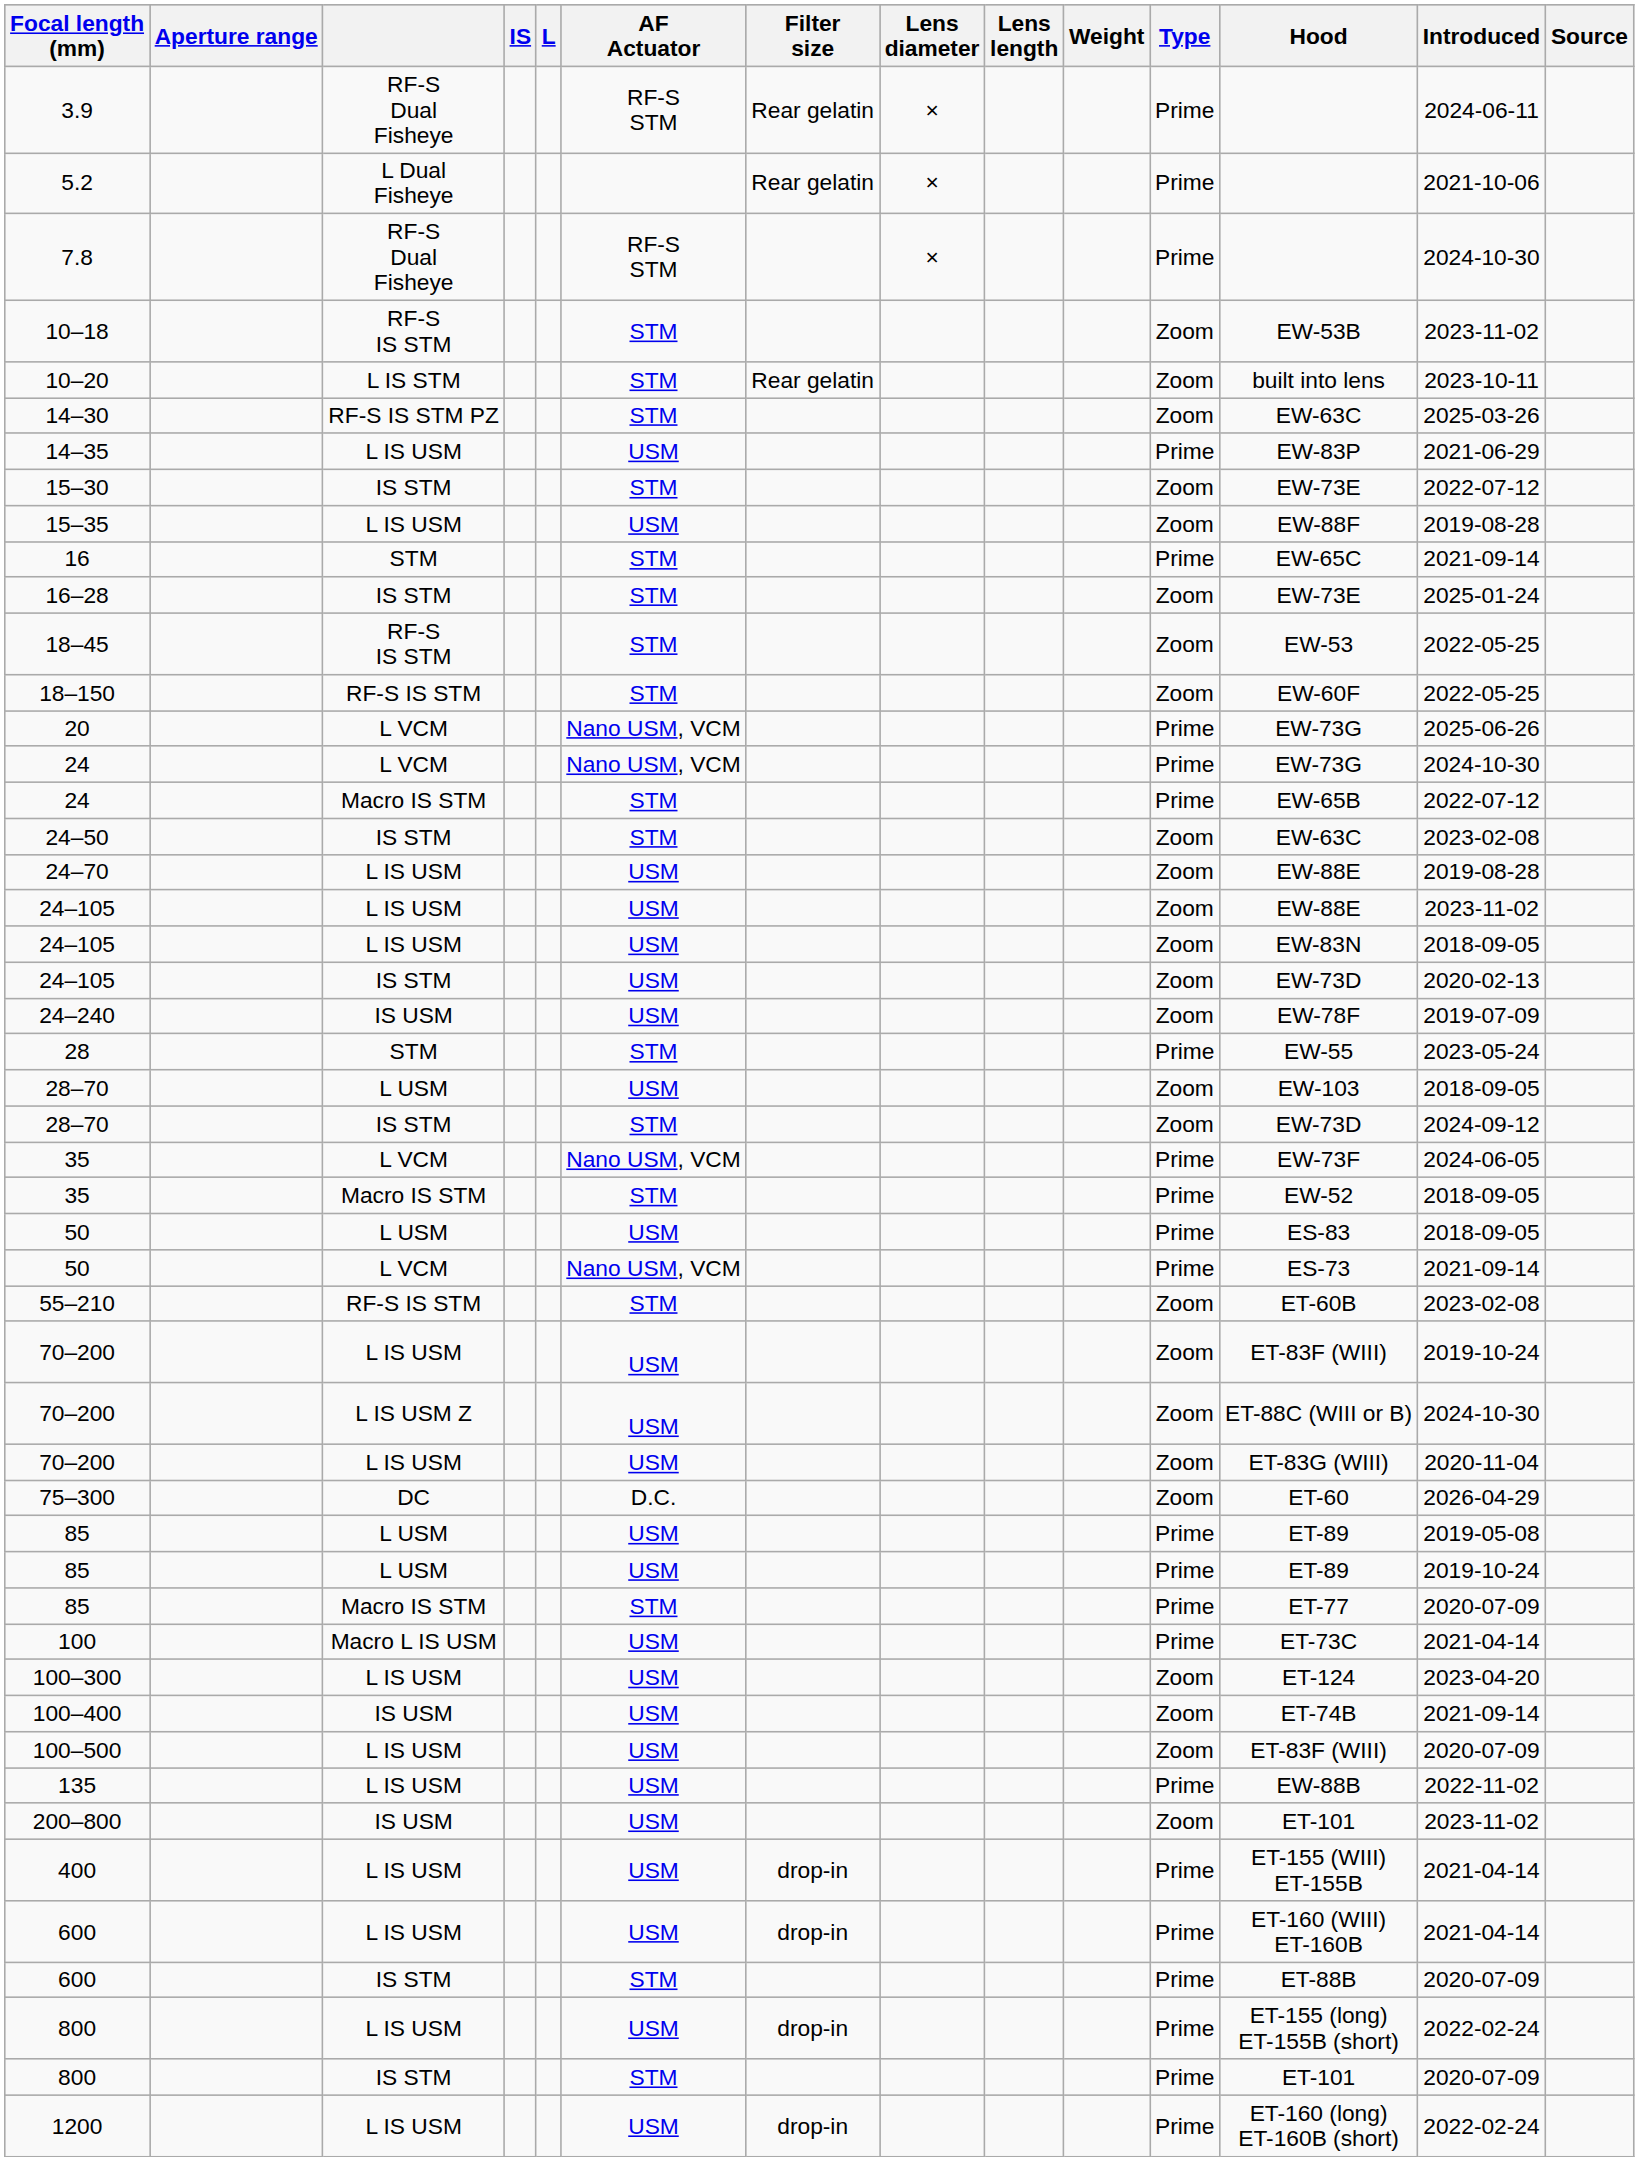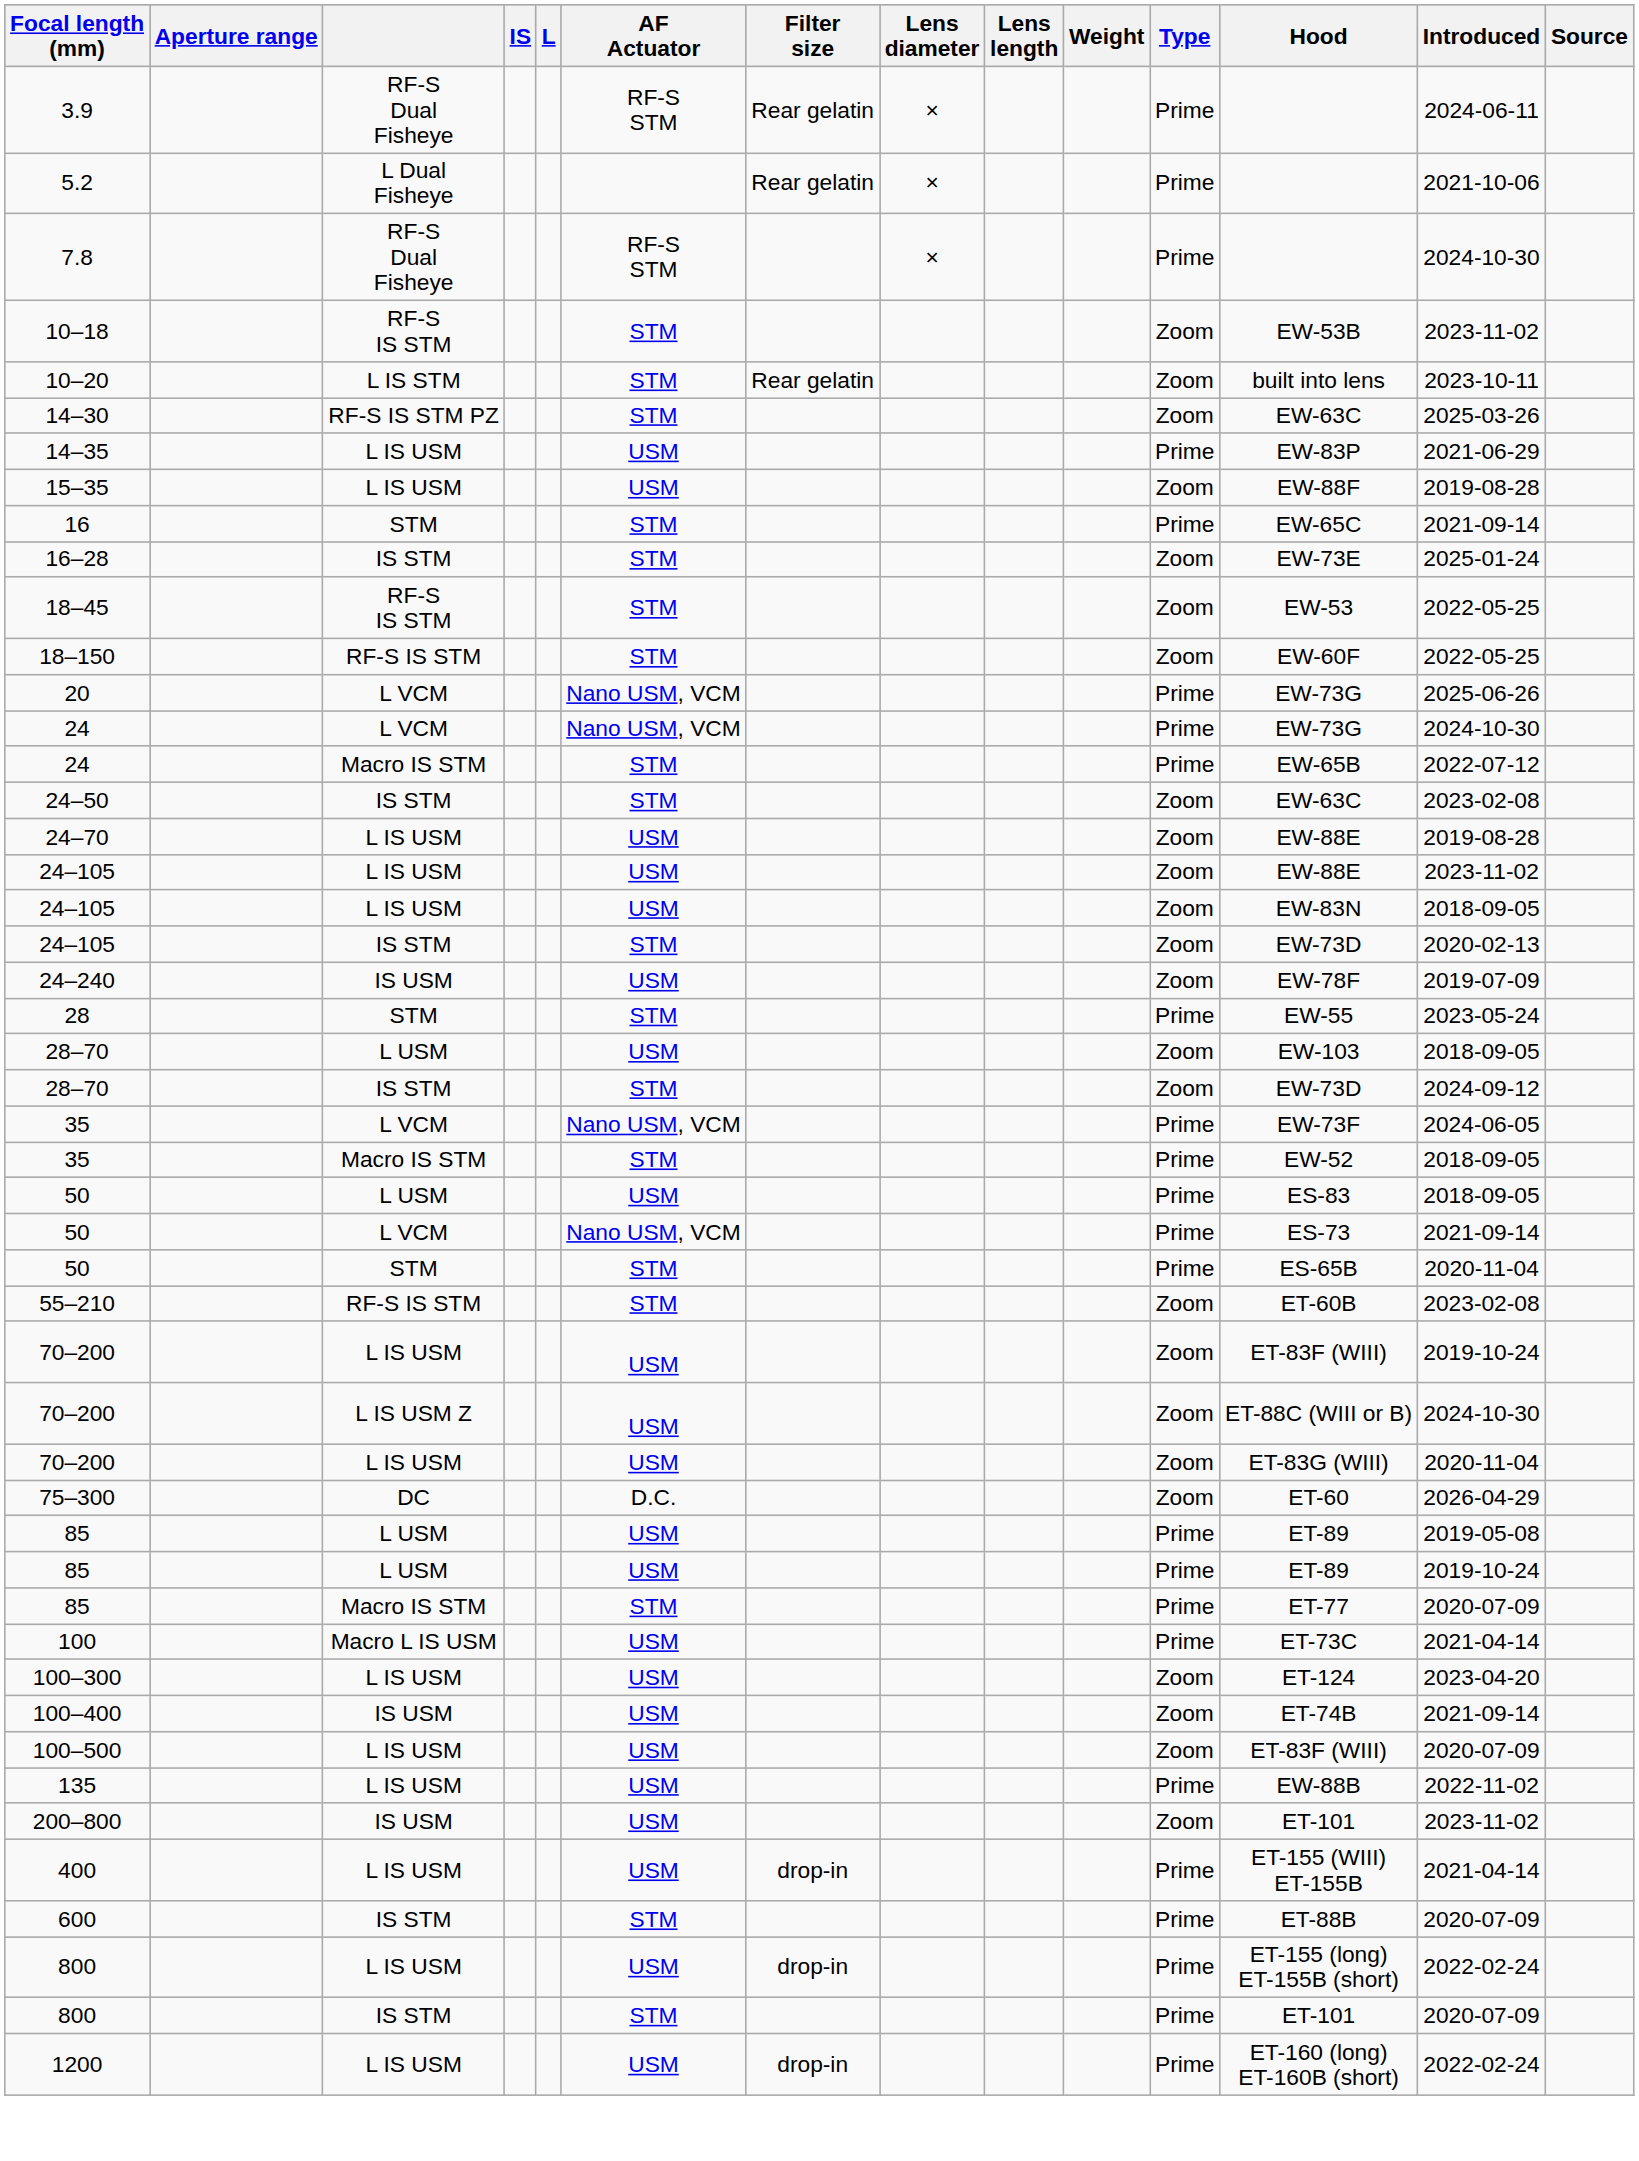- row: 15–30 | IS STM | STM | Zoom | EW-73E | 2022-07-12
24–105 / IS STM | AF Actuator: USM -> STM
+ row: 50 | STM | STM | Prime | ES-65B | 2020-11-04
- row: 600 | L IS USM | USM | drop-in | Prime | ET-160 (WIII) ET-160B | 2021-04-14
